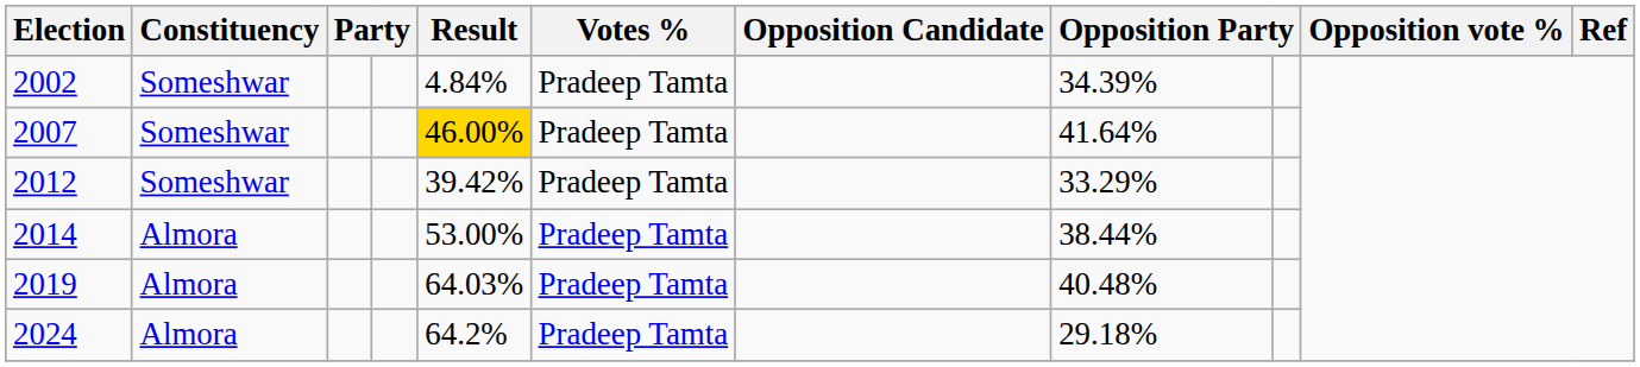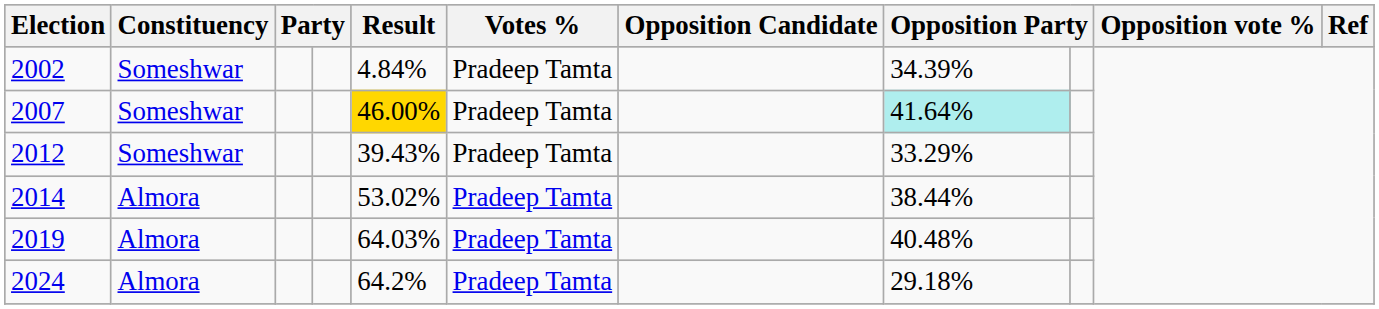2007 | column 8: no background -> paleturquoise background
2012 | Result: 39.42% -> 39.43%
2014 | Result: 53.00% -> 53.02%
